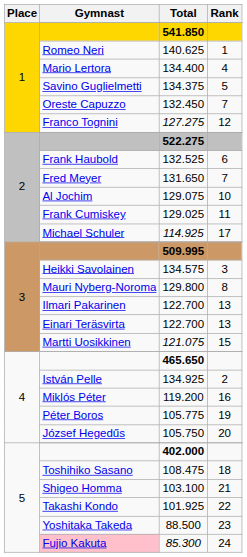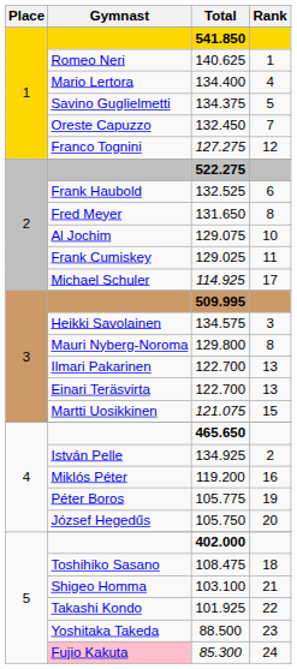131.650 | Rank: 7 -> 8
